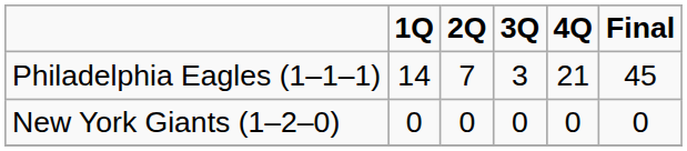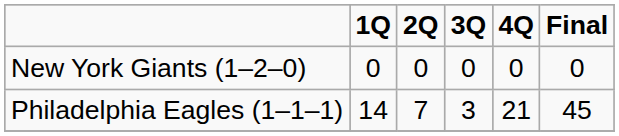rows swapped: New York Giants (1–2–0) <-> Philadelphia Eagles (1–1–1)
